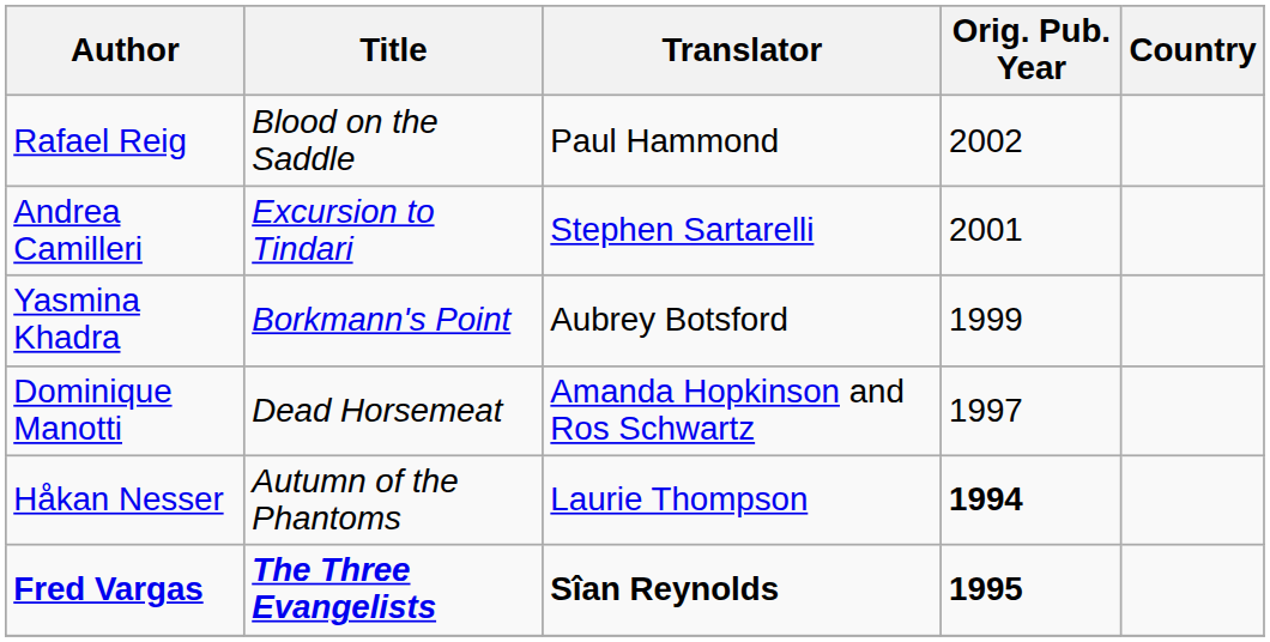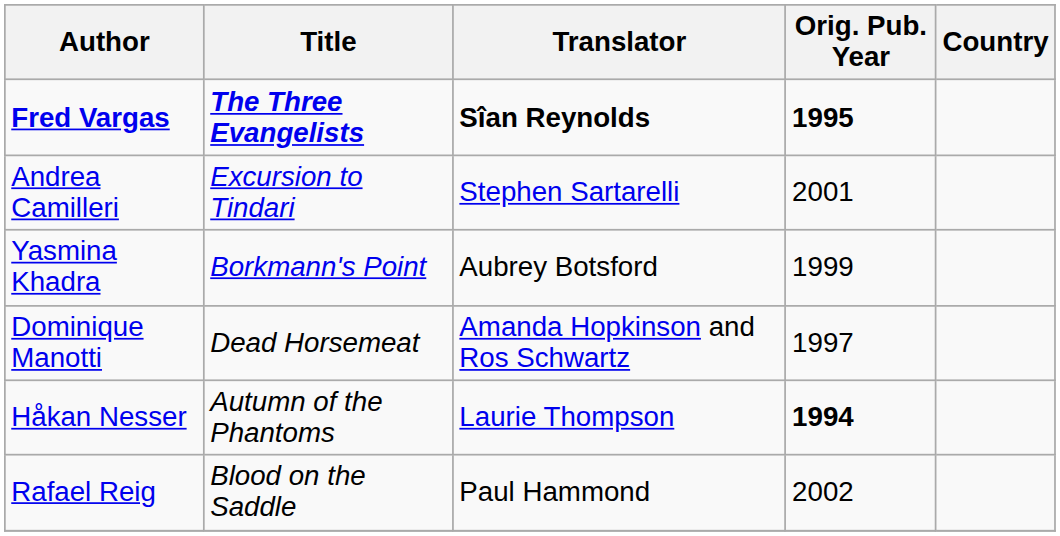rows swapped: Fred Vargas <-> Rafael Reig
